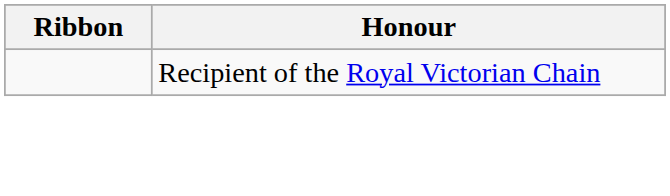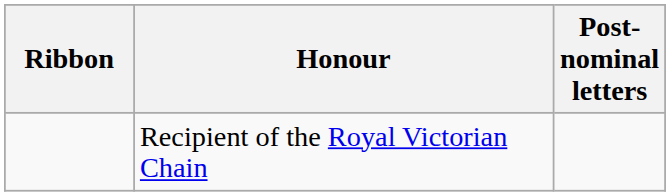+ column: Post-nominal letters
